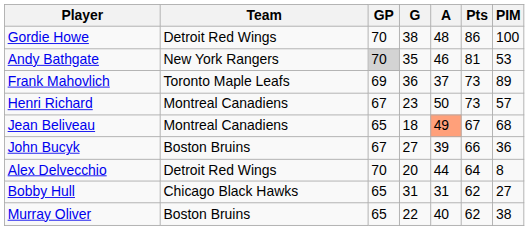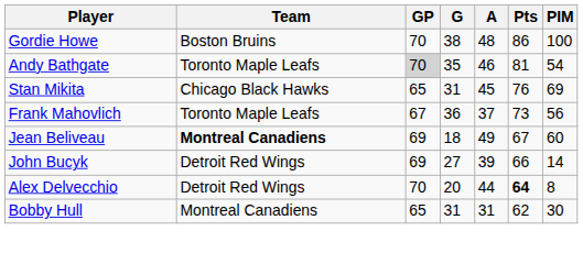Gordie Howe | Team: Detroit Red Wings -> Boston Bruins
Andy Bathgate | Team: New York Rangers -> Toronto Maple Leafs
Andy Bathgate | PIM: 53 -> 54
+ row: Stan Mikita | Chicago Black Hawks | 65 | 31 | 45 | 76 | 69
Frank Mahovlich | GP: 69 -> 67
Frank Mahovlich | PIM: 89 -> 56
- row: Henri Richard | Montreal Canadiens | 67 | 23 | 50 | 73 | 57
Jean Beliveau | Team: normal -> bold
Jean Beliveau | GP: 65 -> 69
Jean Beliveau | A: lightsalmon background -> no background
Jean Beliveau | PIM: 68 -> 60
John Bucyk | Team: Boston Bruins -> Detroit Red Wings
John Bucyk | GP: 67 -> 69
John Bucyk | PIM: 36 -> 14
Alex Delvecchio | Pts: normal -> bold
Bobby Hull | Team: Chicago Black Hawks -> Montreal Canadiens
Bobby Hull | PIM: 27 -> 30
- row: Murray Oliver | Boston Bruins | 65 | 22 | 40 | 62 | 38
